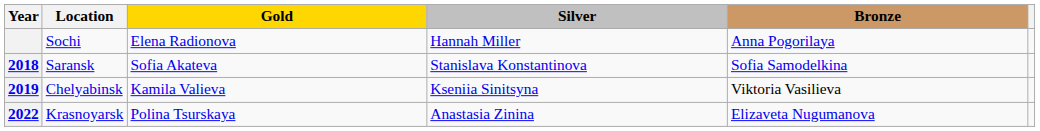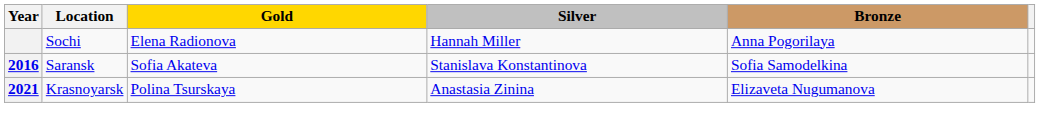Saransk | Year: 2018 -> 2016
- row: 2019 | Chelyabinsk | Kamila Valieva | Kseniia Sinitsyna | Viktoria Vasilieva
Krasnoyarsk | Year: 2022 -> 2021
